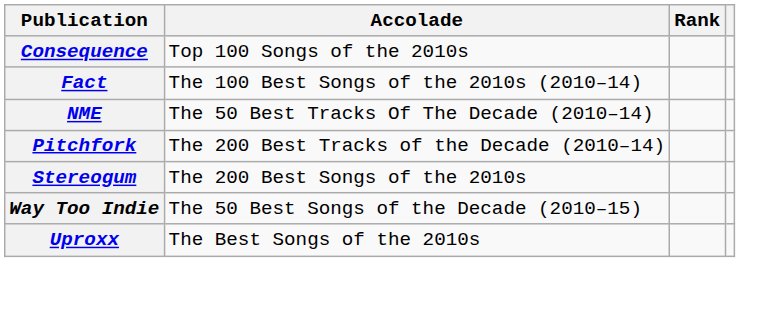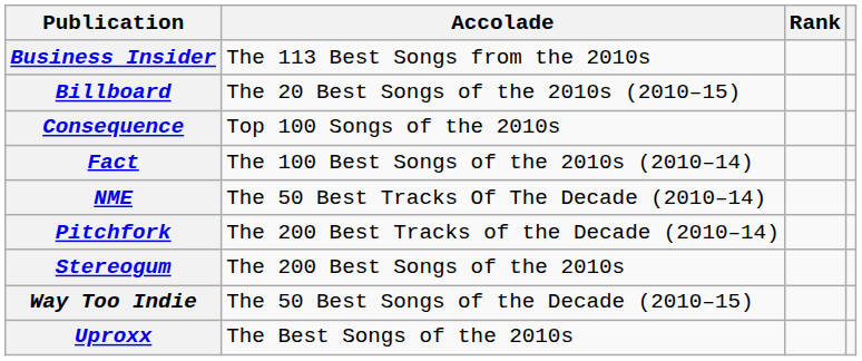+ row: Business Insider | The 113 Best Songs from the 2010s
+ row: Billboard | The 20 Best Songs of the 2010s (2010–15)
